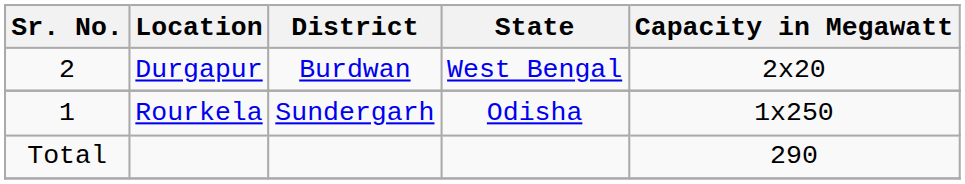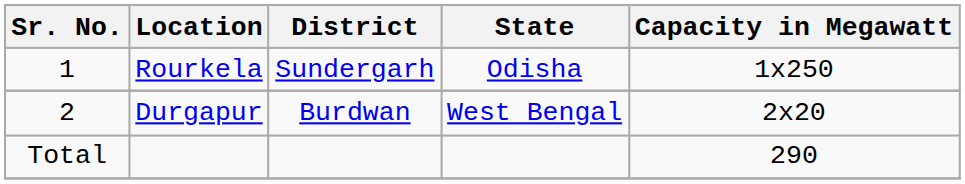rows swapped: Rourkela <-> Durgapur
